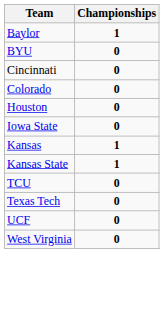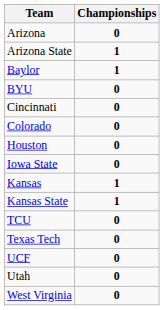+ row: Arizona | 0
+ row: Arizona State | 1
+ row: Utah | 0
